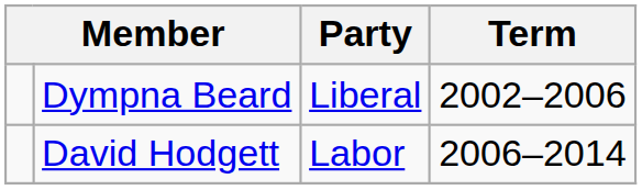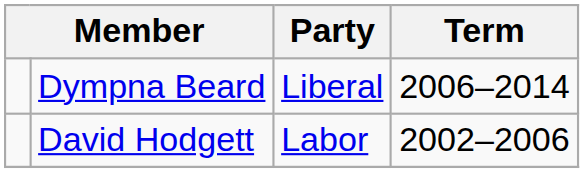Dympna Beard | Term: 2002–2006 -> 2006–2014
David Hodgett | Term: 2006–2014 -> 2002–2006
